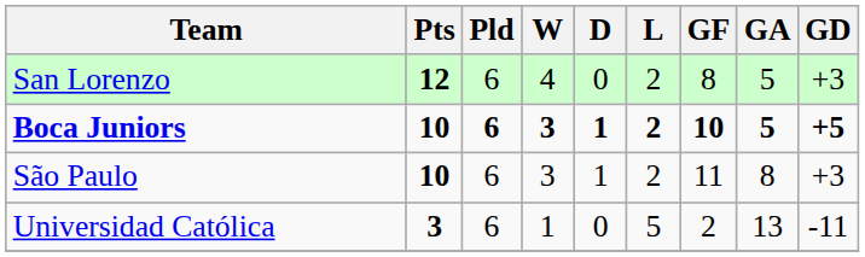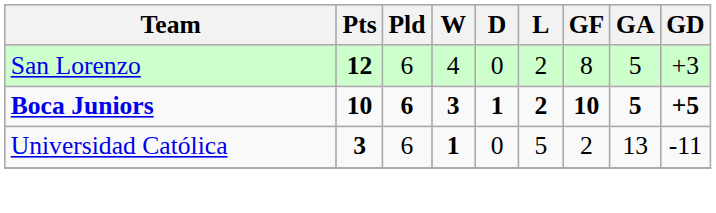- row: São Paulo | 10 | 6 | 3 | 1 | 2 | 11 | 8 | +3
Universidad Católica | W: normal -> bold
